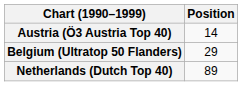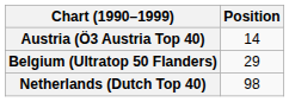Netherlands (Dutch Top 40) | Position: 89 -> 98
